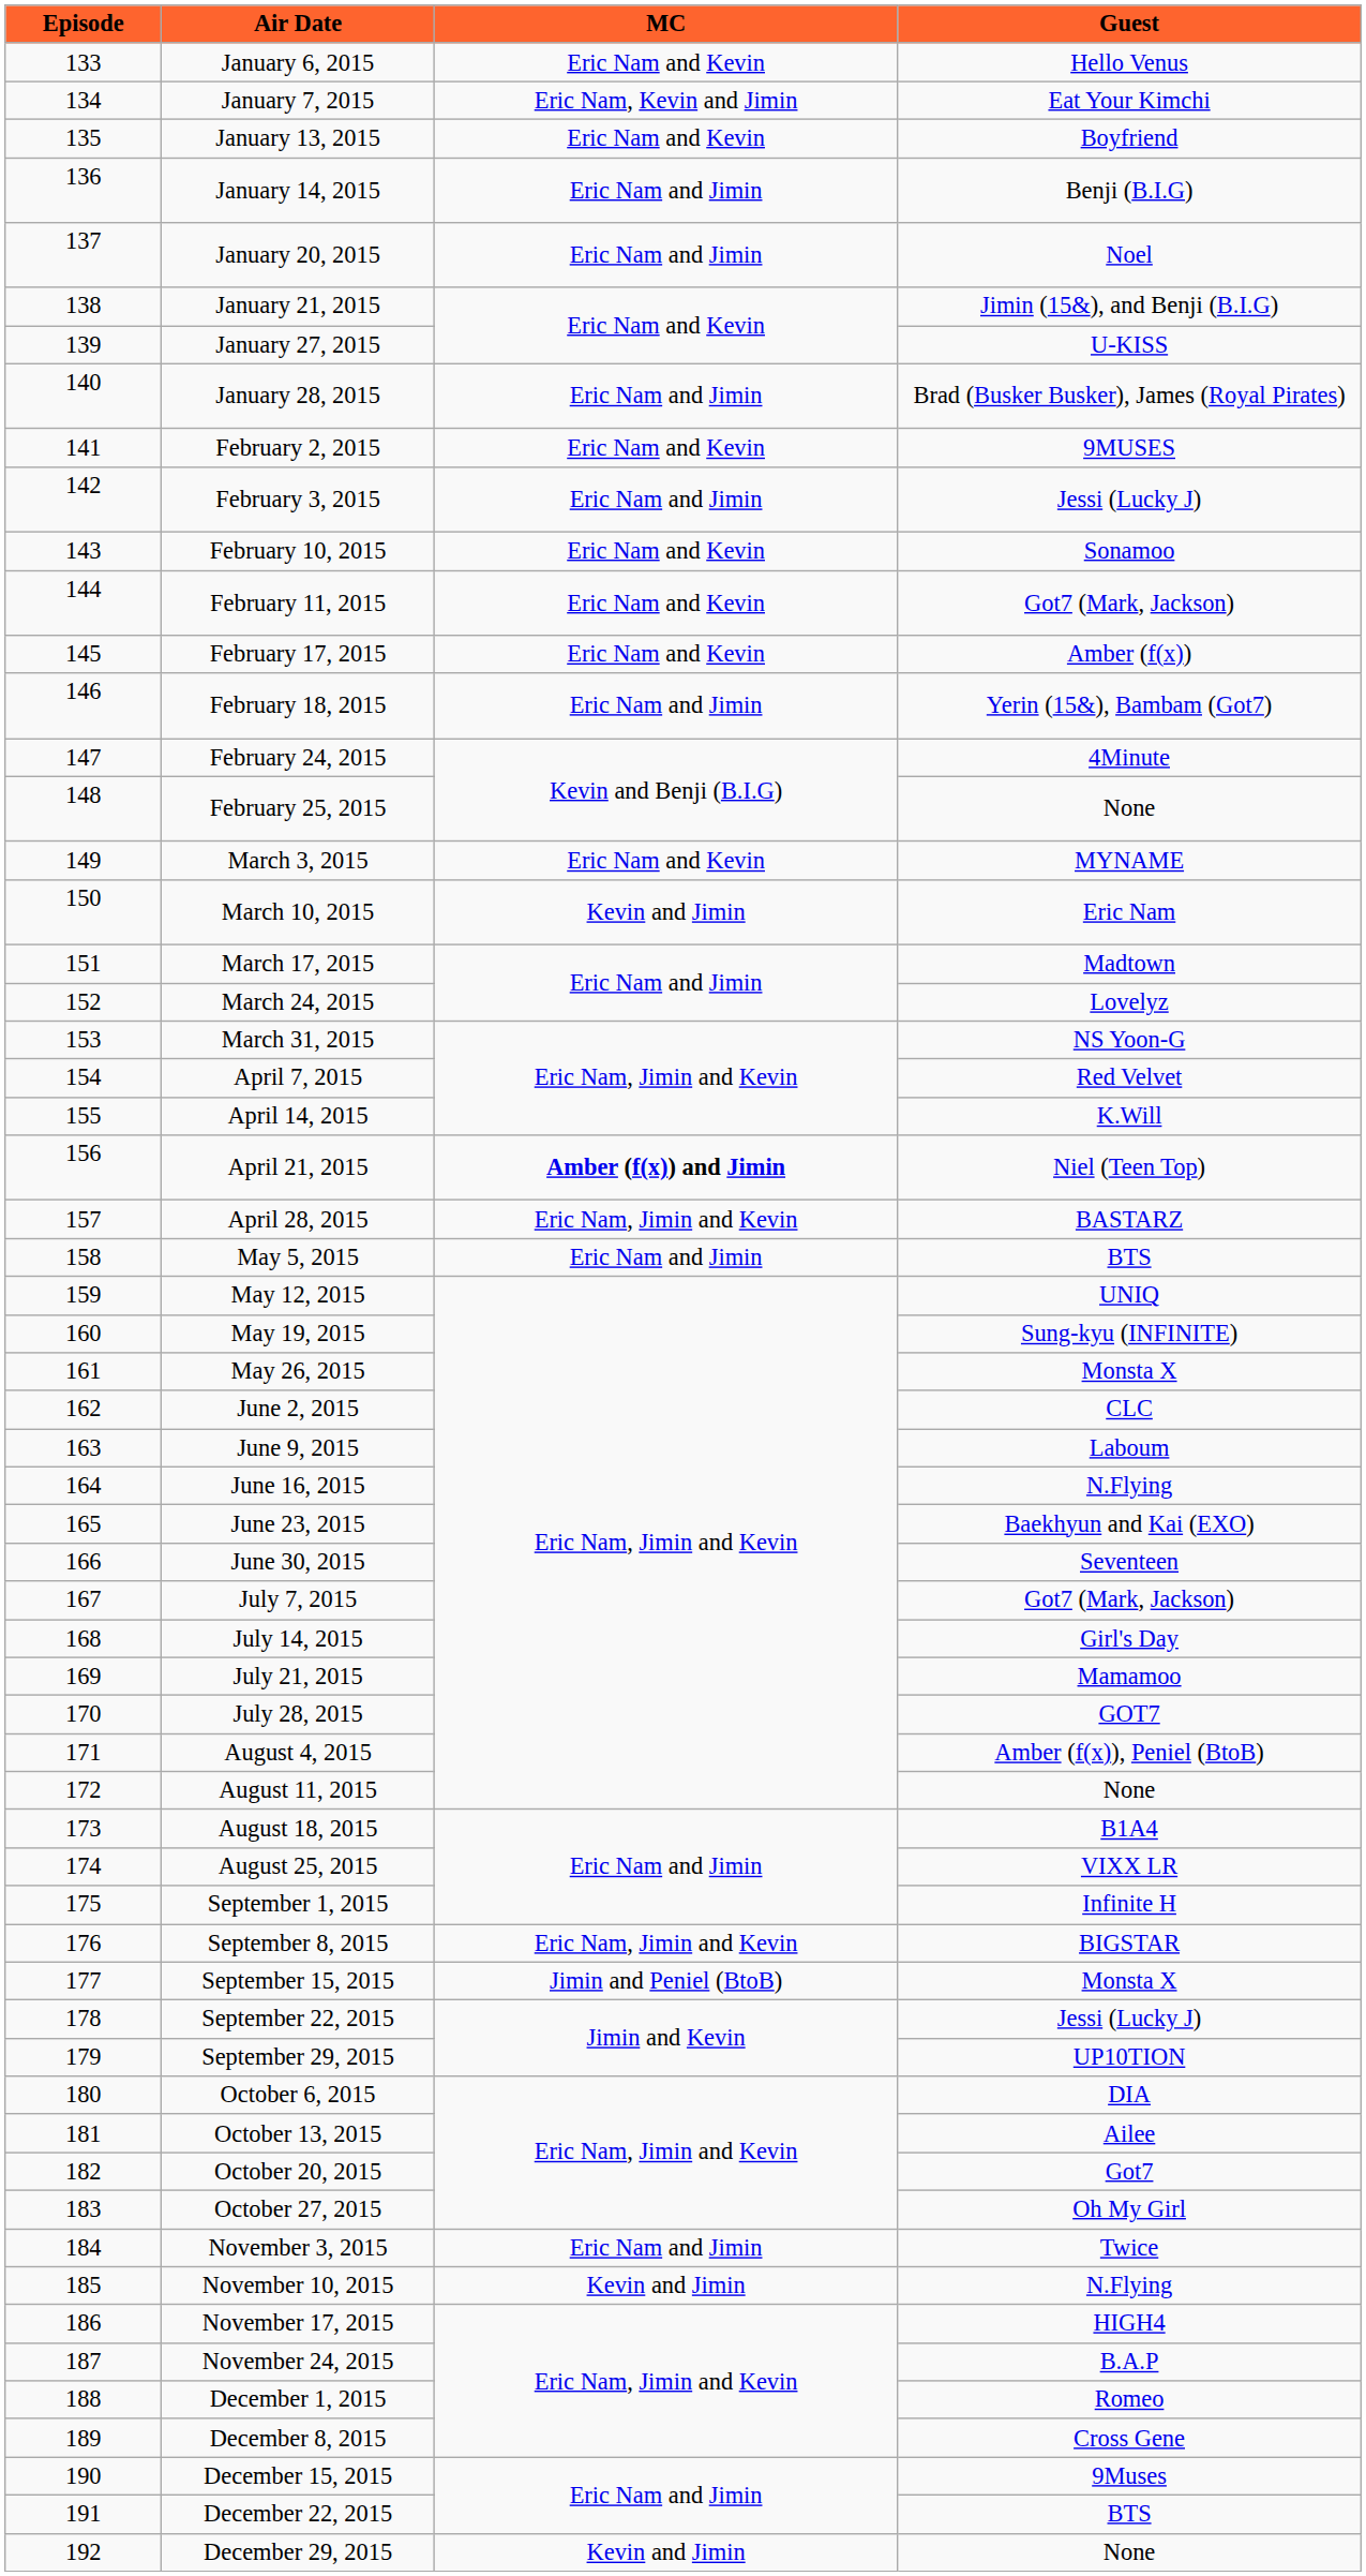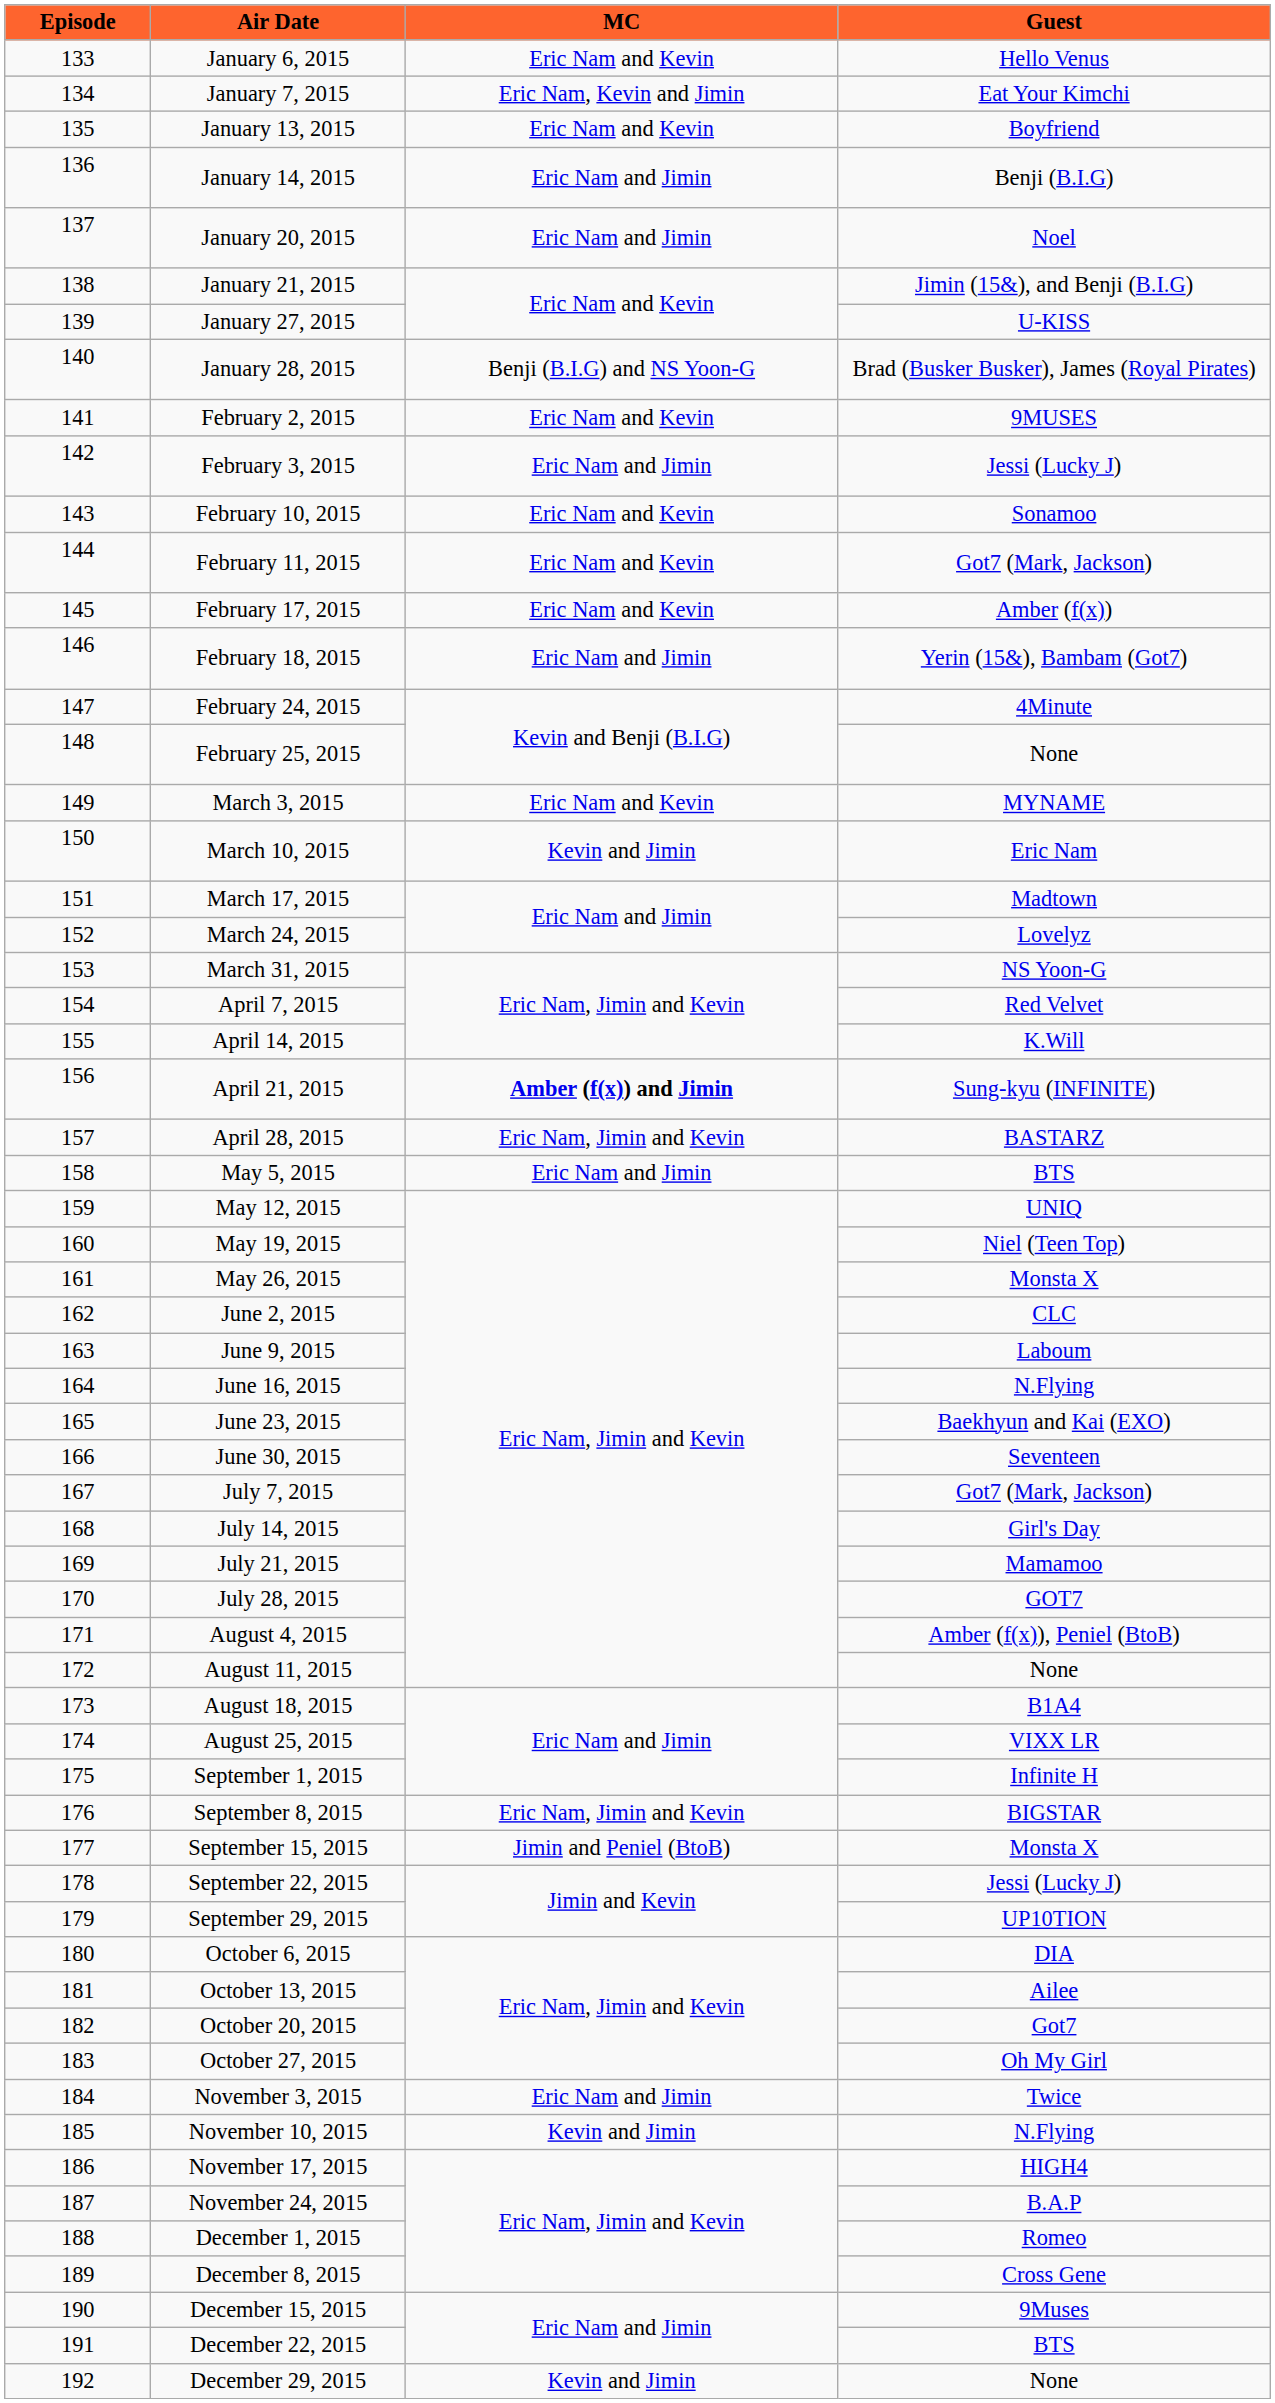January 28, 2015 | MC: Eric Nam and Jimin -> Benji (B.I.G) and NS Yoon-G
April 21, 2015 | Guest: Niel (Teen Top) -> Sung-kyu (INFINITE)
May 19, 2015 | Guest: Sung-kyu (INFINITE) -> Niel (Teen Top)
